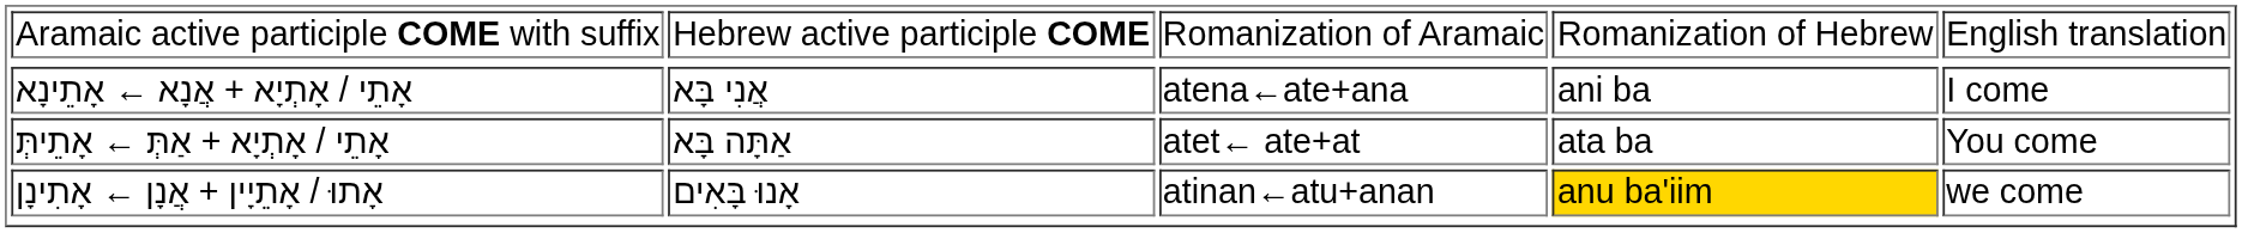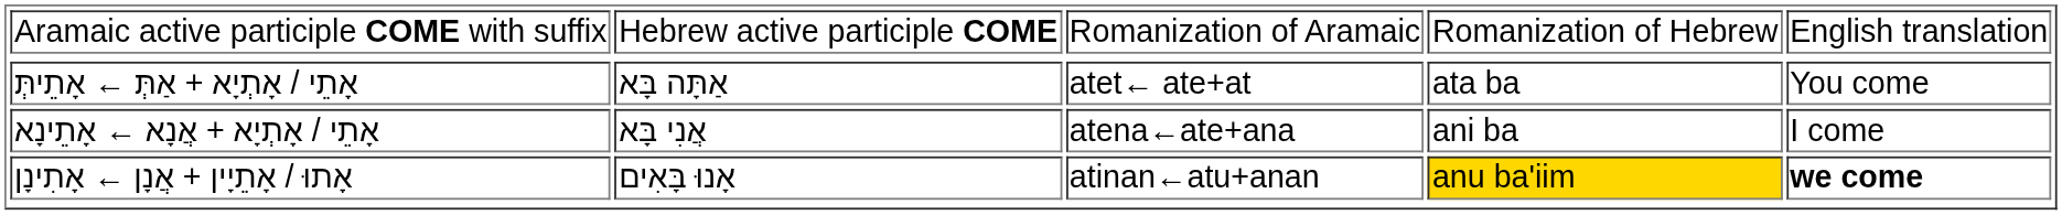rows swapped: אָתֵי / אָתְיָא + אֲנָא ← אָתֵינָא <-> אָתֵי / אָתְיָא + אַתְּ ← אָתֵיתְּ
אָתוּ / אָתֵיָין + אֲנָן ← אָתִינָן | column 5: normal -> bold
